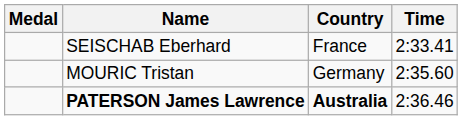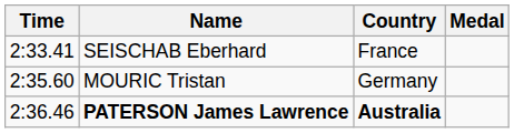columns swapped: Medal <-> Time
